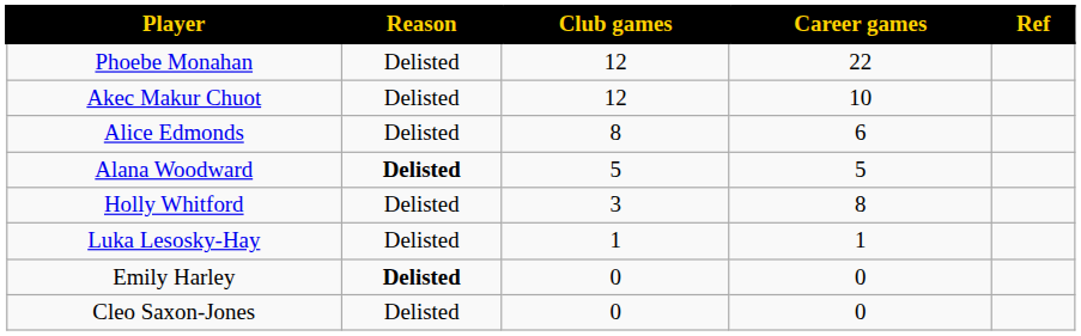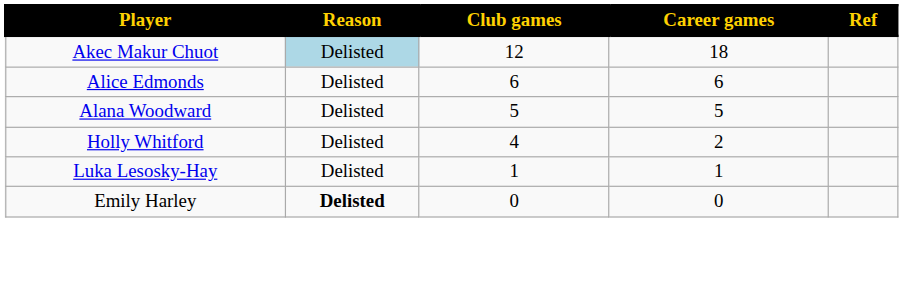- row: Phoebe Monahan | Delisted | 12 | 22
Akec Makur Chuot | Reason: no background -> lightblue background
Akec Makur Chuot | Career games: 10 -> 18
Alice Edmonds | Club games: 8 -> 6
Alana Woodward | Reason: bold -> normal
Holly Whitford | Club games: 3 -> 4
Holly Whitford | Career games: 8 -> 2
- row: Cleo Saxon-Jones | Delisted | 0 | 0
